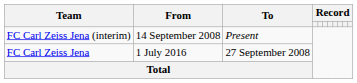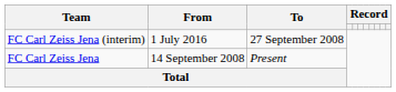FC Carl Zeiss Jena (interim) | From: 14 September 2008 -> 1 July 2016
FC Carl Zeiss Jena (interim) | To: Present -> 27 September 2008
FC Carl Zeiss Jena | From: 1 July 2016 -> 14 September 2008
FC Carl Zeiss Jena | To: 27 September 2008 -> Present
